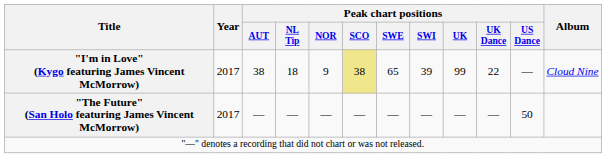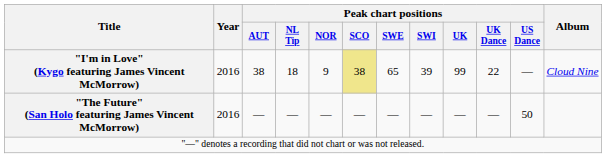"I'm in Love" (Kygo featuring James Vincent McMorrow) | Year: 2017 -> 2016
"The Future" (San Holo featuring James Vincent McMorrow) | Year: 2017 -> 2016
